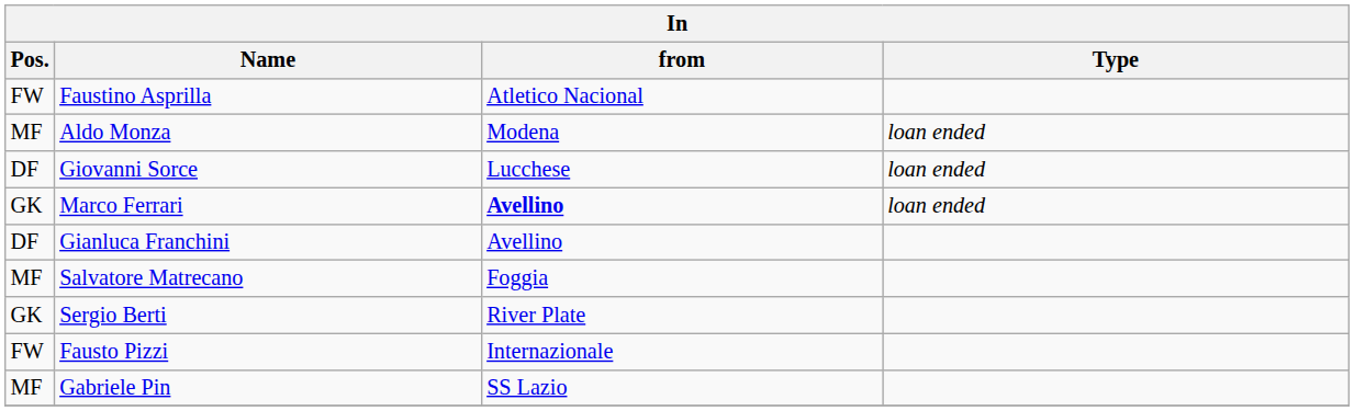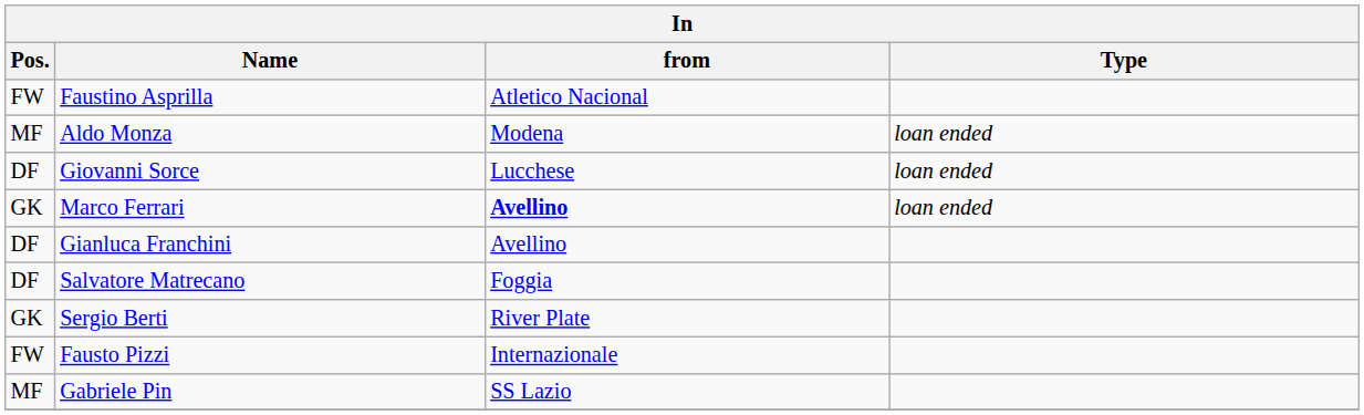Salvatore Matrecano | Pos.: MF -> DF
